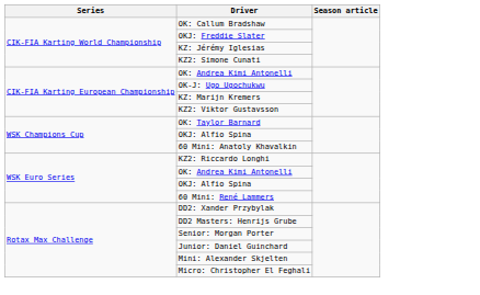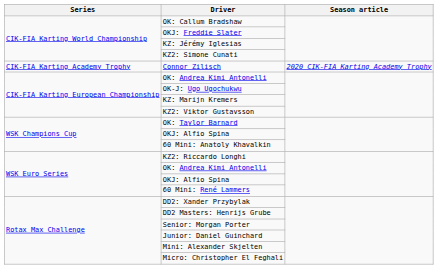+ row: CIK-FIA Karting Academy Trophy | Connor Zilisch | 2020 CIK-FIA Karting Academy Trophy
